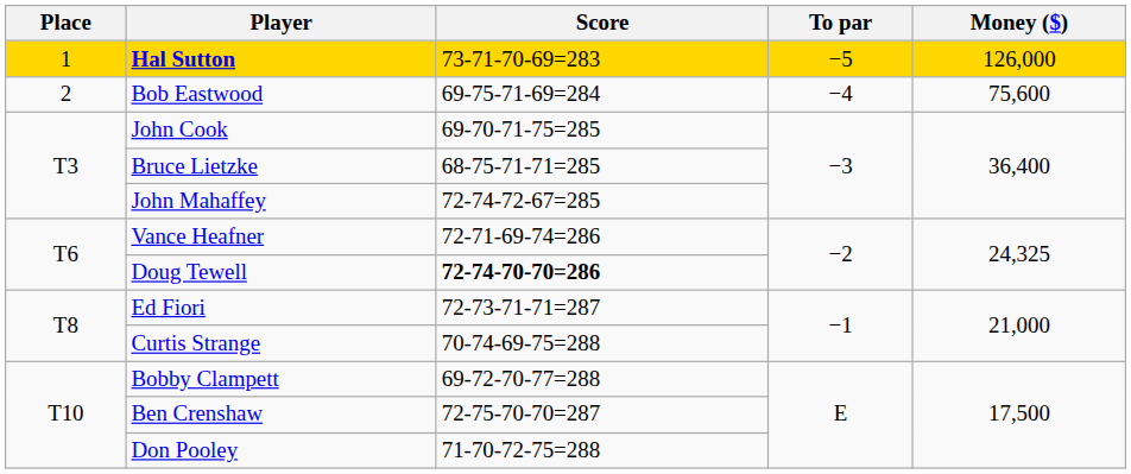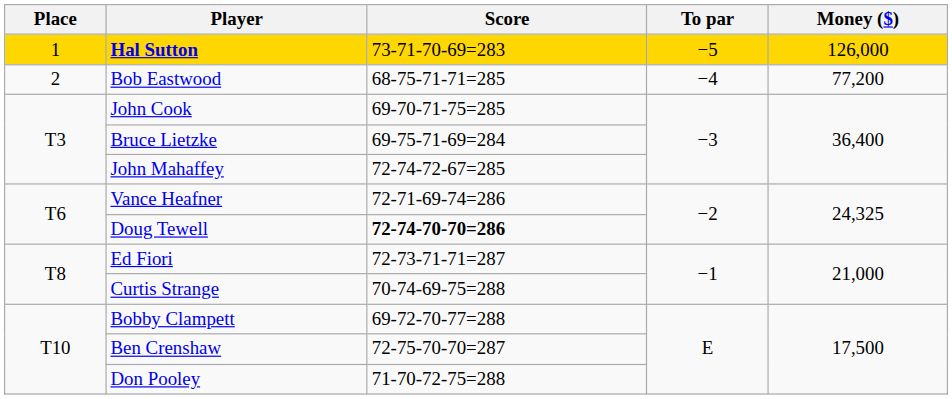Bob Eastwood | Score: 69-75-71-69=284 -> 68-75-71-71=285
Bob Eastwood | Money ($): 75,600 -> 77,200
Bruce Lietzke | Score: 68-75-71-71=285 -> 69-75-71-69=284
